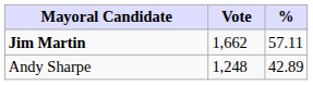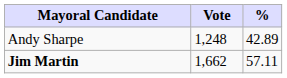rows swapped: Jim Martin <-> Andy Sharpe
